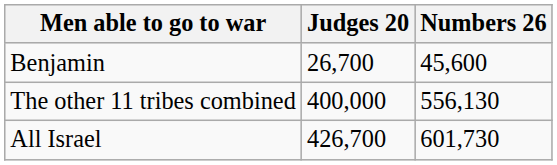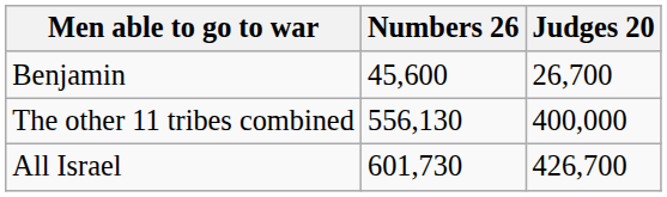columns swapped: Numbers 26 <-> Judges 20
